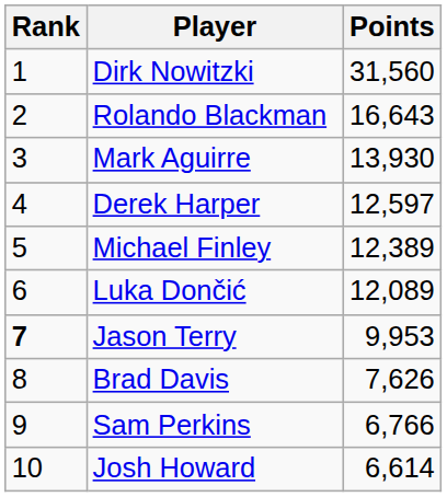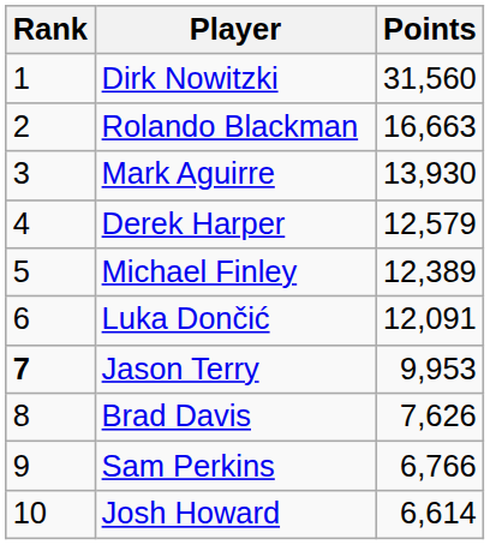Rolando Blackman | Points: 16,643 -> 16,663
Derek Harper | Points: 12,597 -> 12,579
Luka Dončić | Points: 12,089 -> 12,091
